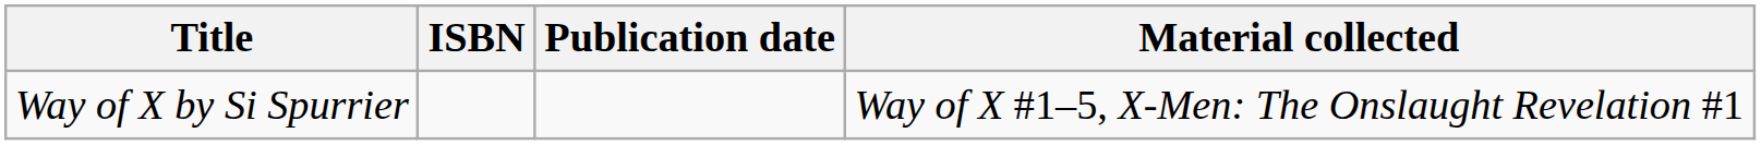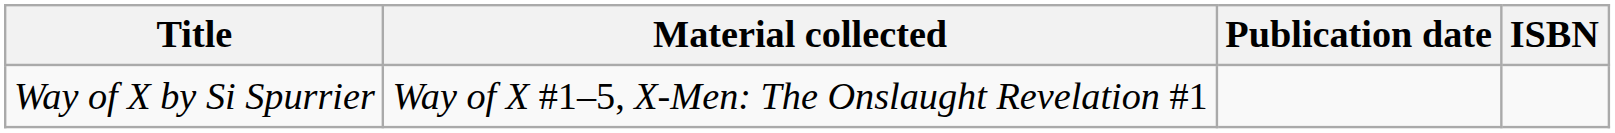columns swapped: Material collected <-> ISBN
